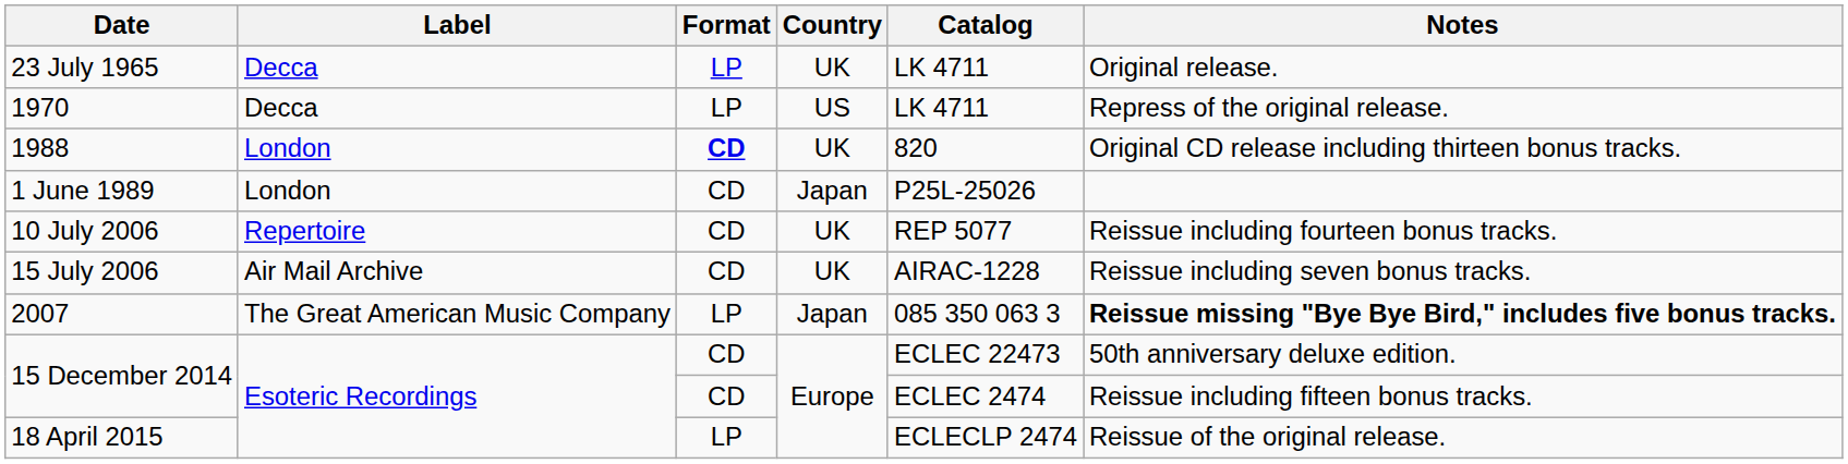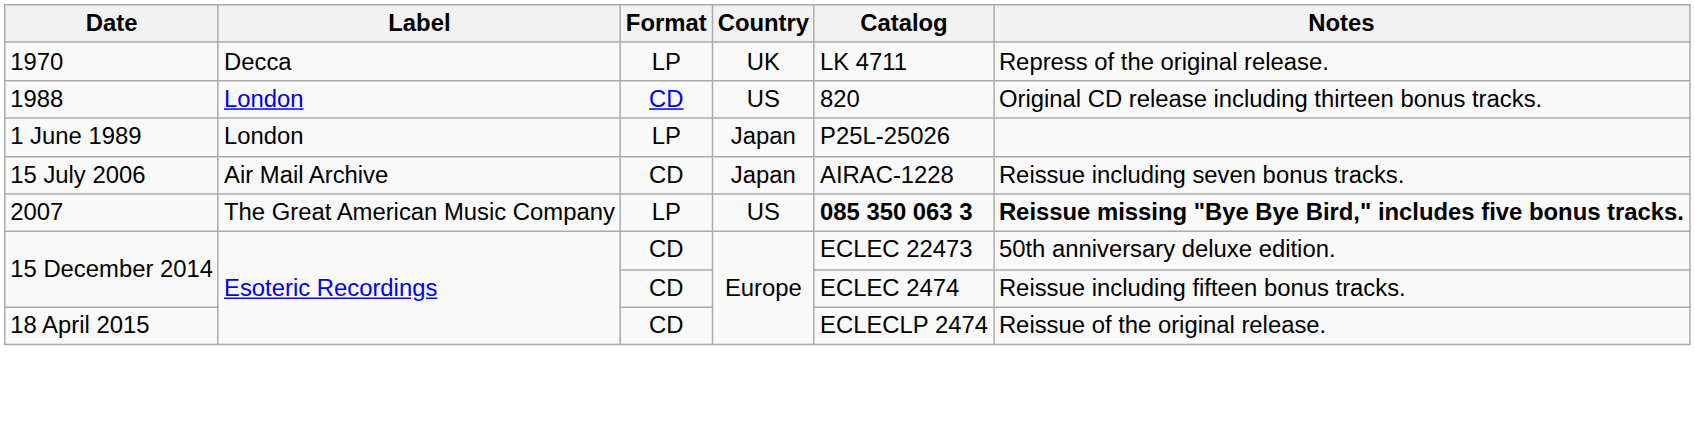- row: 23 July 1965 | Decca | LP | UK | LK 4711 | Original release.
1970 | Country: US -> UK
1988 | Format: bold -> normal
1988 | Country: UK -> US
1 June 1989 | Format: CD -> LP
- row: 10 July 2006 | Repertoire | CD | UK | REP 5077 | Reissue including fourteen bonus tracks.
15 July 2006 | Country: UK -> Japan
2007 | Country: Japan -> US
2007 | Catalog: normal -> bold
18 April 2015 | Format: LP -> CD
